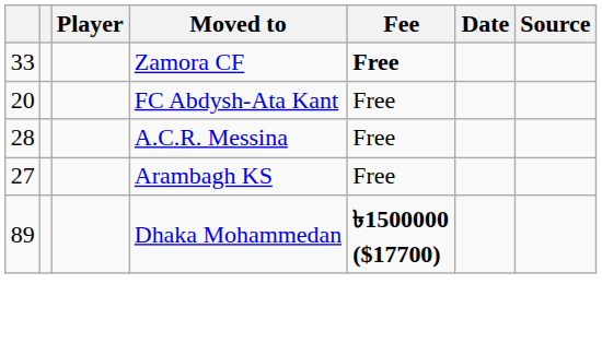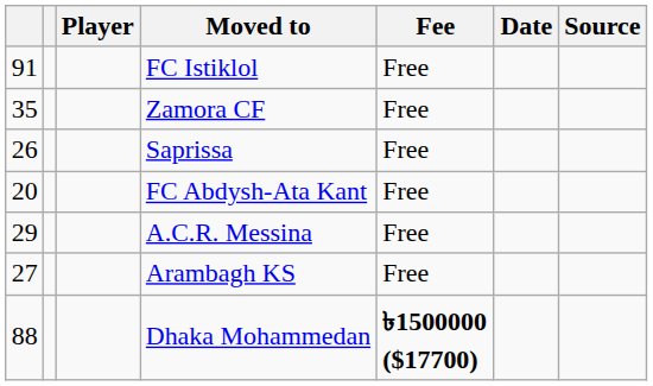+ row: 91 | FC Istiklol | Free
Zamora CF | column 1: 33 -> 35
Zamora CF | Fee: bold -> normal
+ row: 26 | Saprissa | Free
A.C.R. Messina | column 1: 28 -> 29
Dhaka Mohammedan | column 1: 89 -> 88
